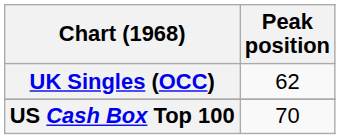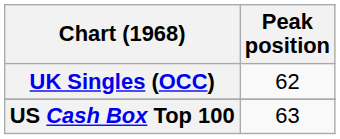US Cash Box Top 100 | Peak position: 70 -> 63
